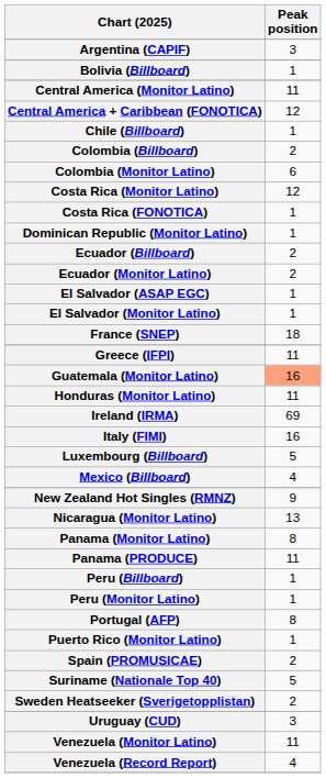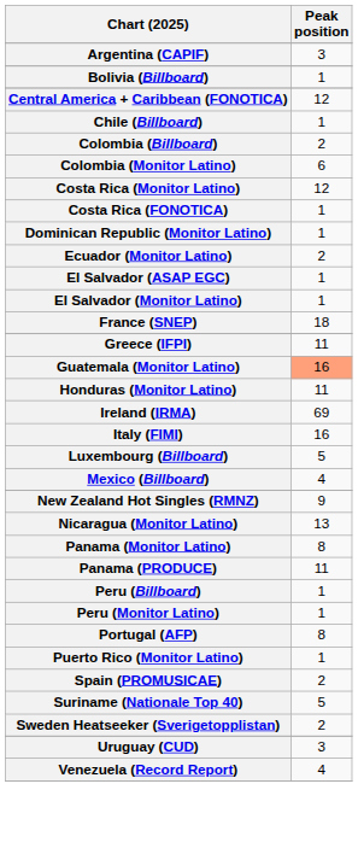- row: Central America (Monitor Latino) | 11
- row: Ecuador (Billboard) | 2
- row: Venezuela (Monitor Latino) | 11
